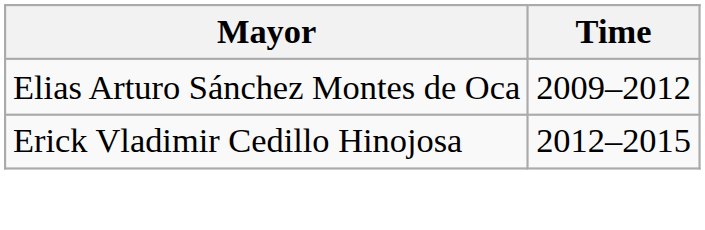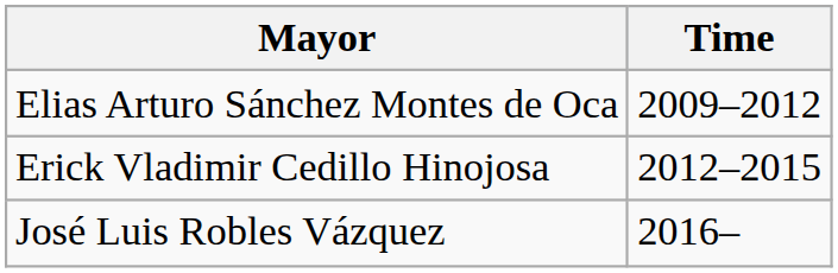+ row: José Luis Robles Vázquez | 2016–
